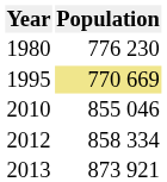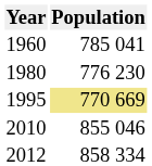+ row: 1960 | 785 041
- row: 2013 | 873 921
